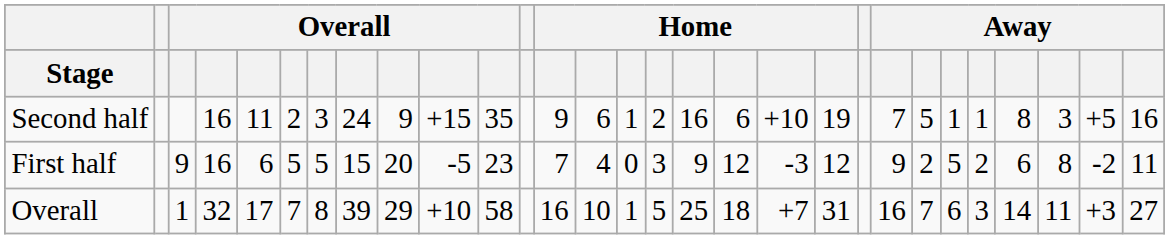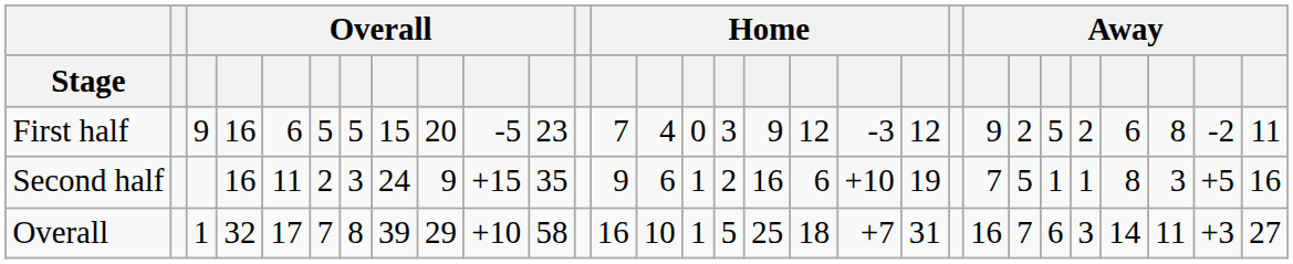rows swapped: First half <-> Second half
